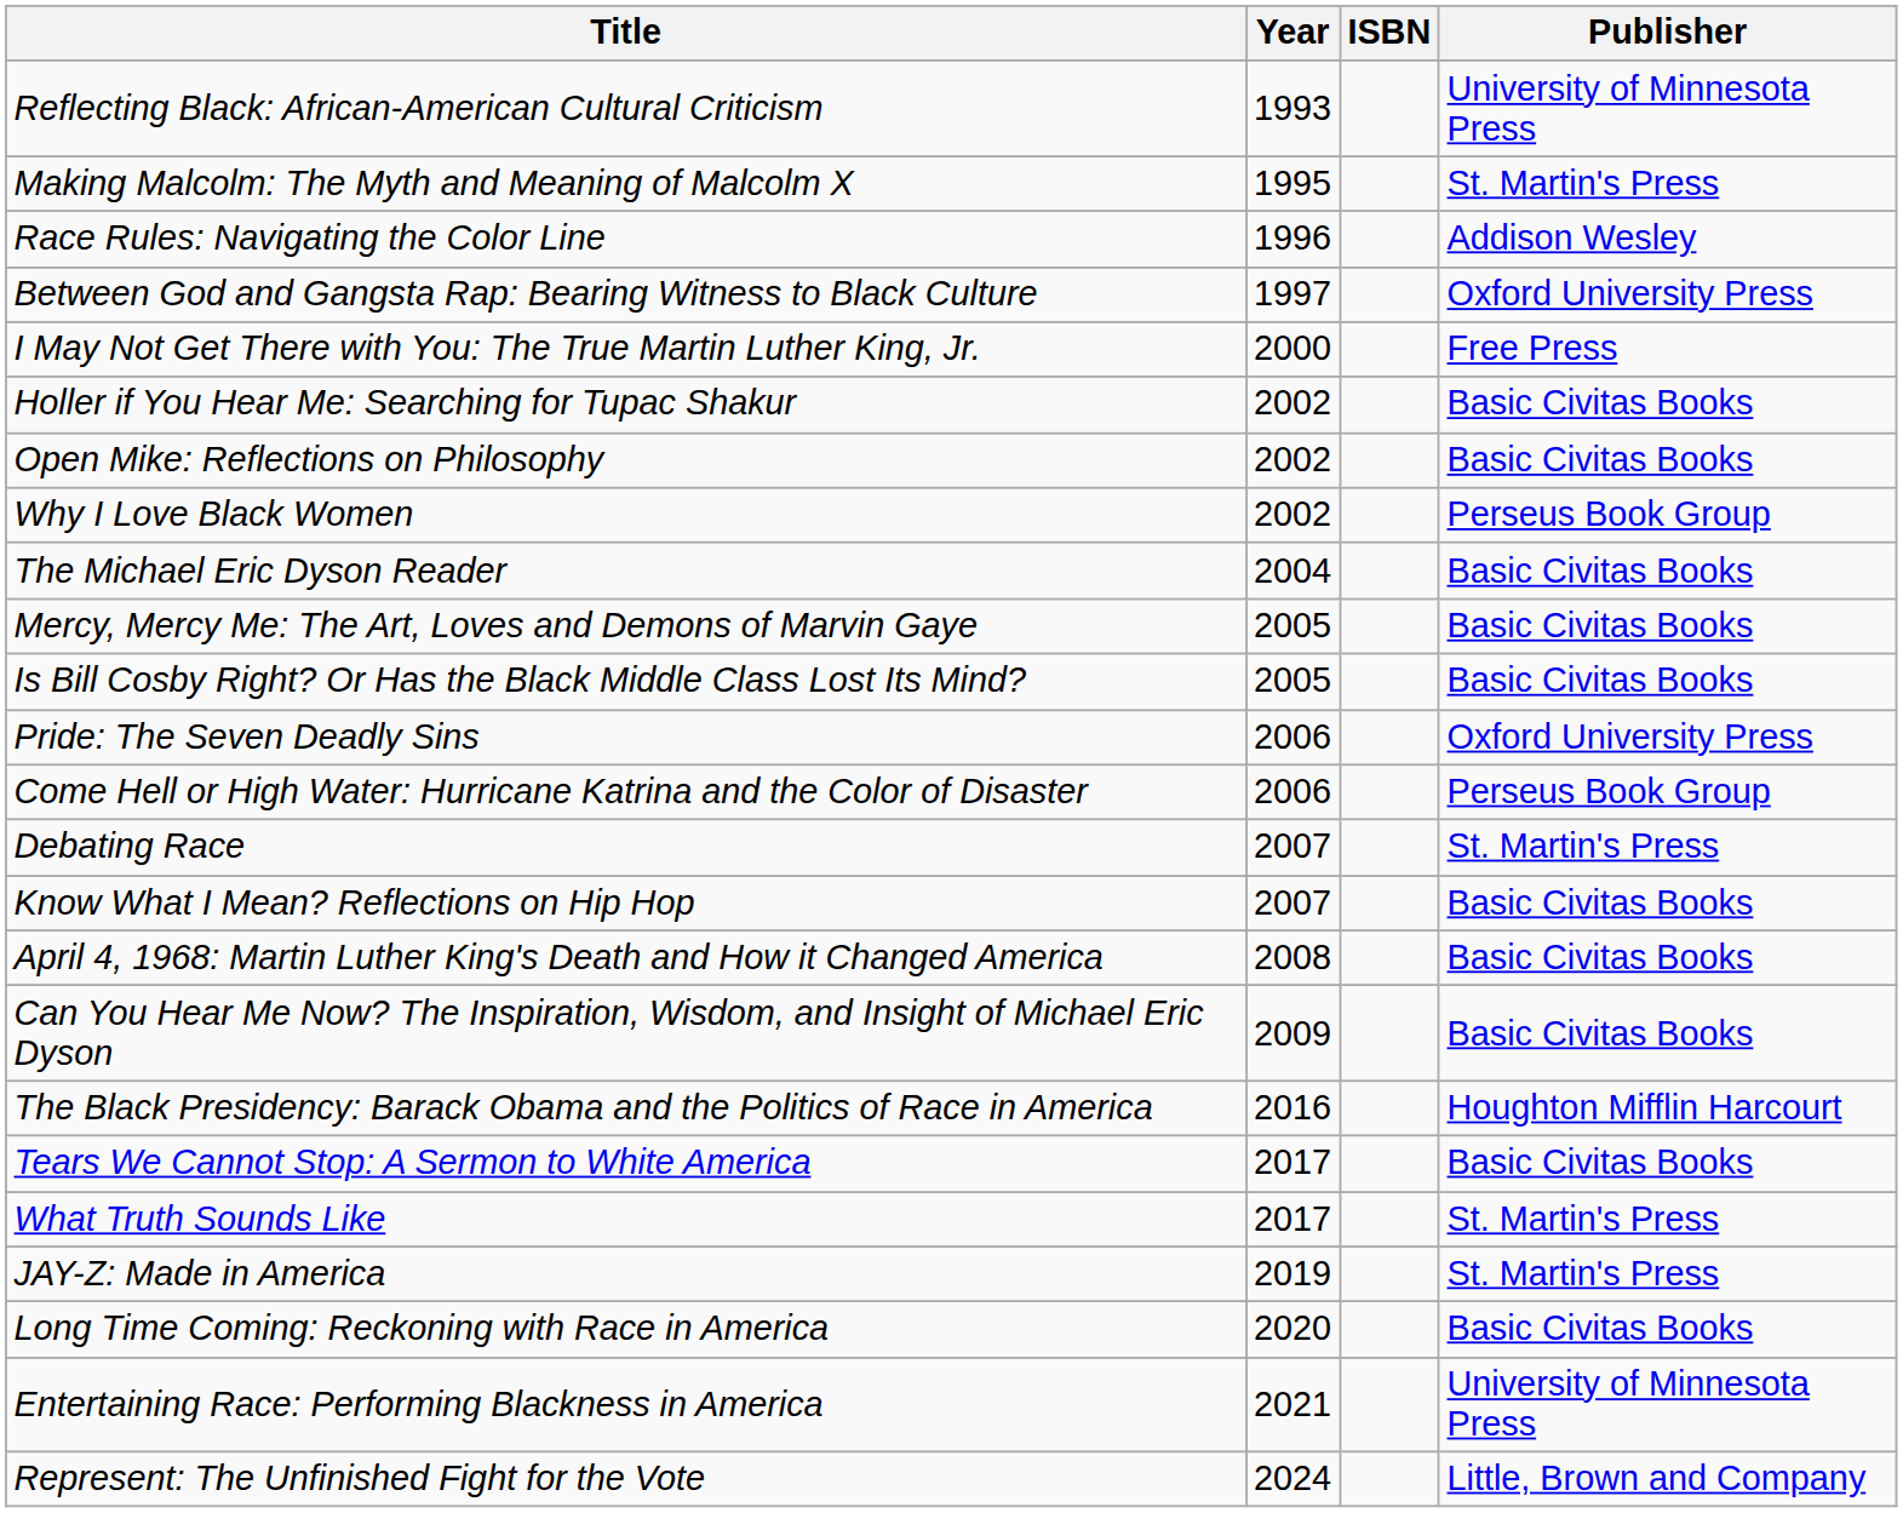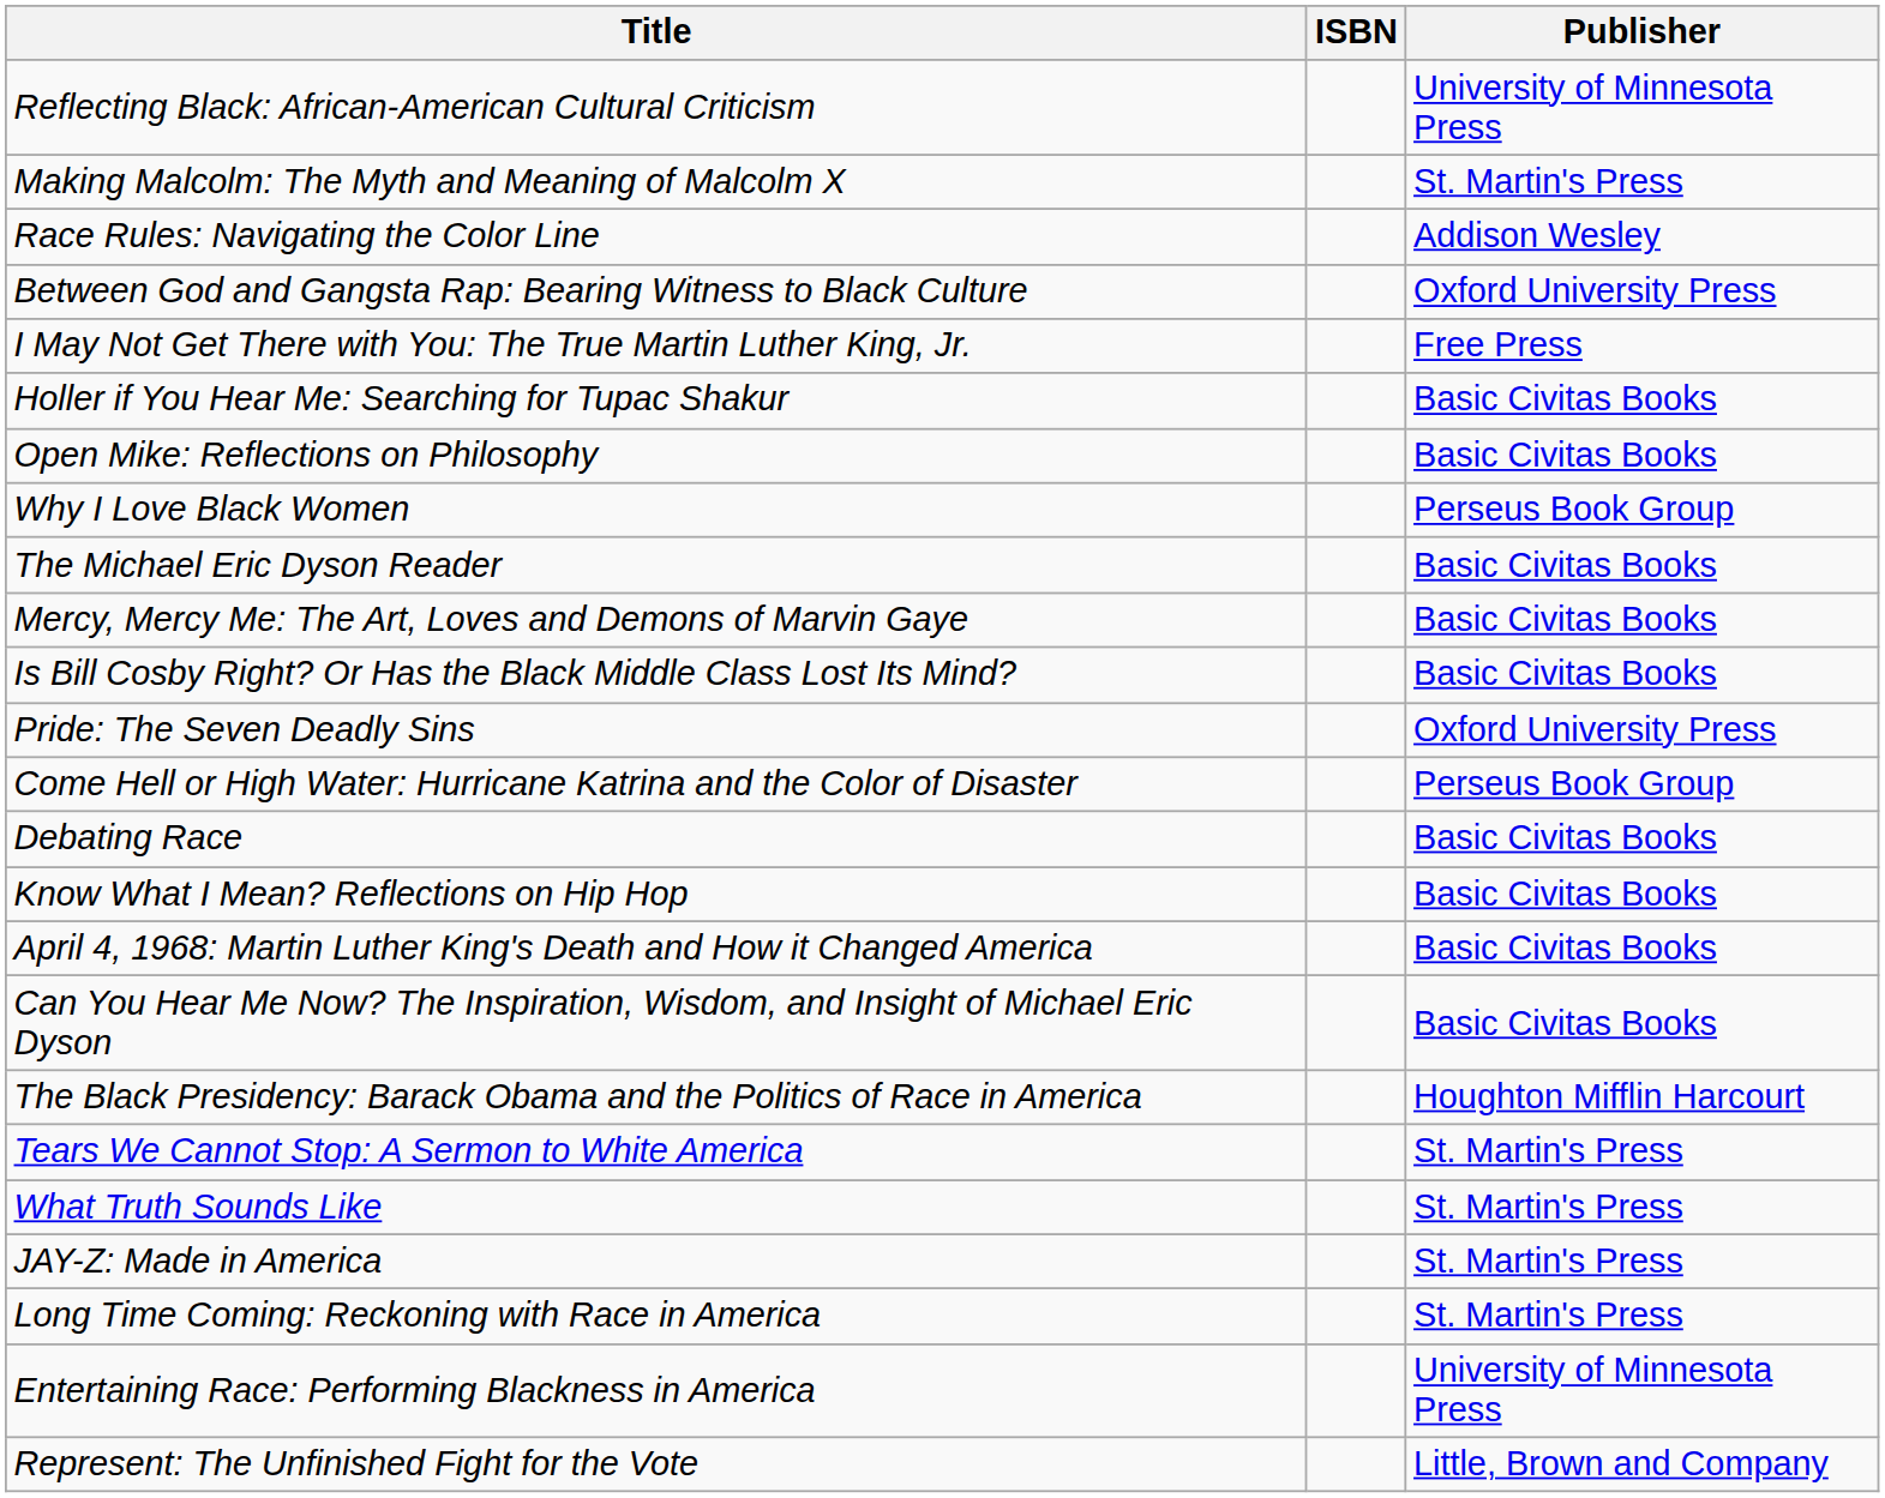- column: Year | 1993 | 1995 | 1996 | 1997 | 2000 | 2002 | 2002 | 2002 | 2004 | 2005 | 2005 | 2006 | 2006 | 2007 | 2007 | 2008 | 2009 | 2016 | 2017 | 2017 | 2019 | 2020 | 2021 | 2024
Debating Race | Publisher: St. Martin's Press -> Basic Civitas Books
Tears We Cannot Stop: A Sermon to White America | Publisher: Basic Civitas Books -> St. Martin's Press
Long Time Coming: Reckoning with Race in America | Publisher: Basic Civitas Books -> St. Martin's Press
